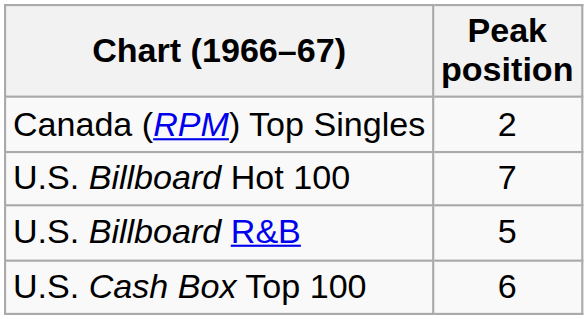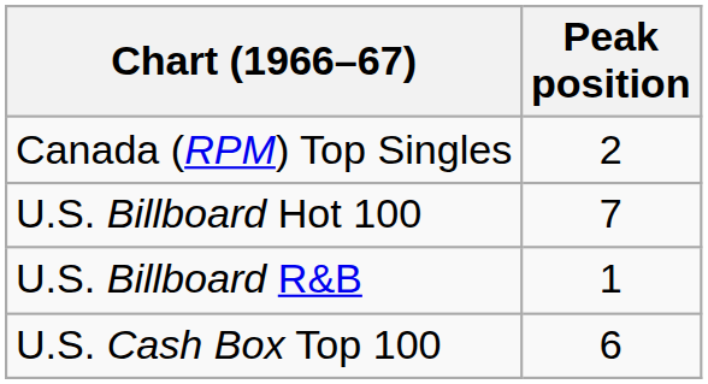U.S. Billboard R&B | Peak position: 5 -> 1
